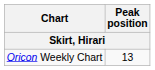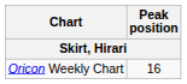Oricon Weekly Chart | Peak position: 13 -> 16
